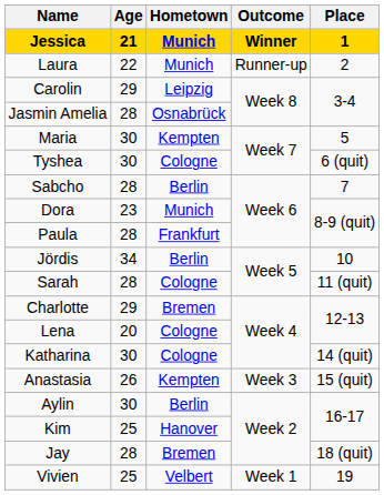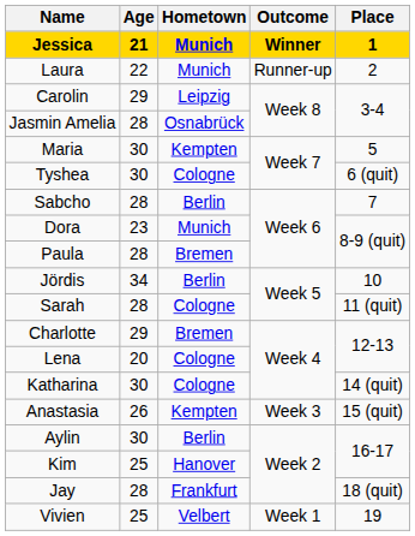Paula | Hometown: Frankfurt -> Bremen
Jay | Hometown: Bremen -> Frankfurt
